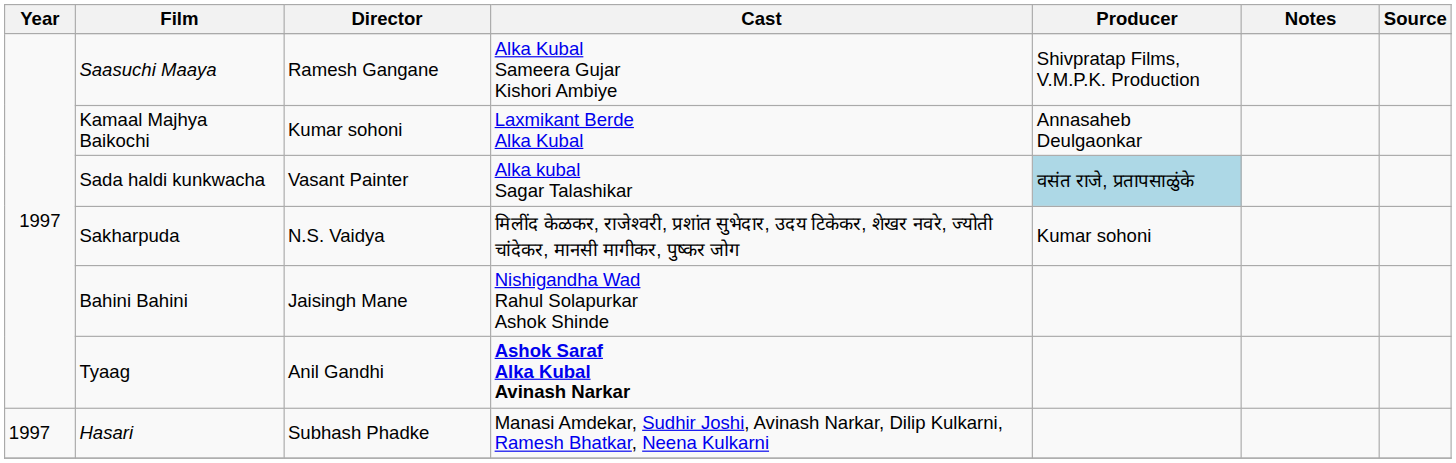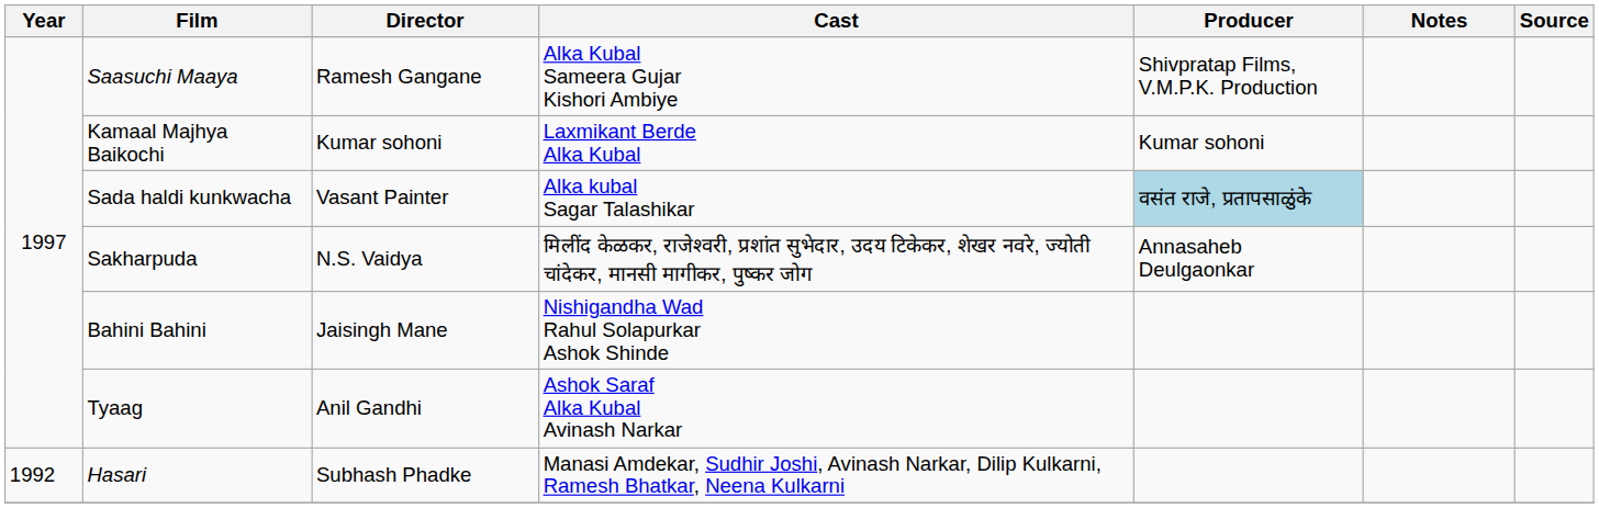Kamaal Majhya Baikochi | Producer: Annasaheb Deulgaonkar -> Kumar sohoni
Sakharpuda | Producer: Kumar sohoni -> Annasaheb Deulgaonkar
Tyaag | Cast: bold -> normal
Hasari | Year: 1997 -> 1992
